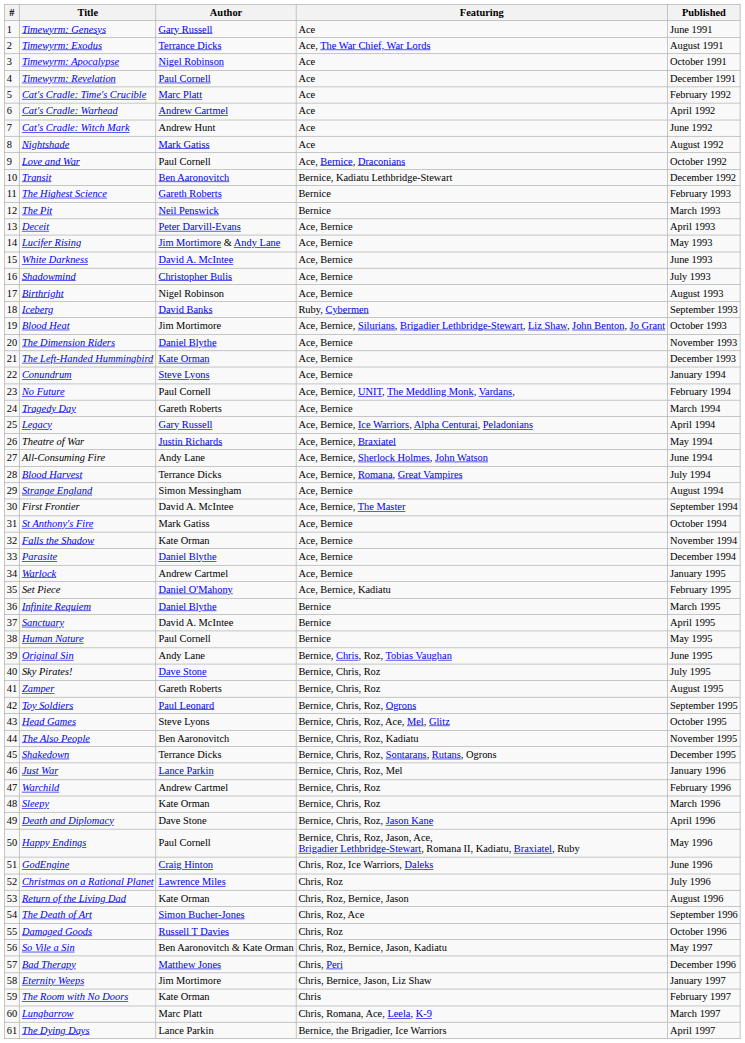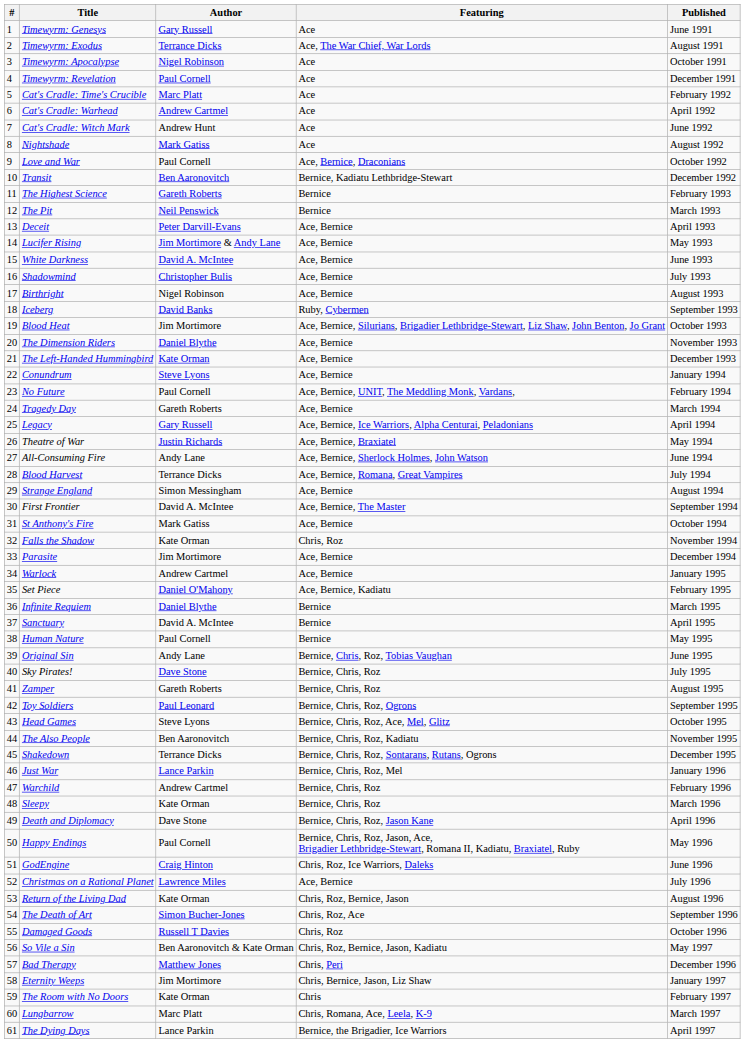Falls the Shadow | Featuring: Ace, Bernice -> Chris, Roz
Parasite | Author: Daniel Blythe -> Jim Mortimore
Christmas on a Rational Planet | Featuring: Chris, Roz -> Ace, Bernice
